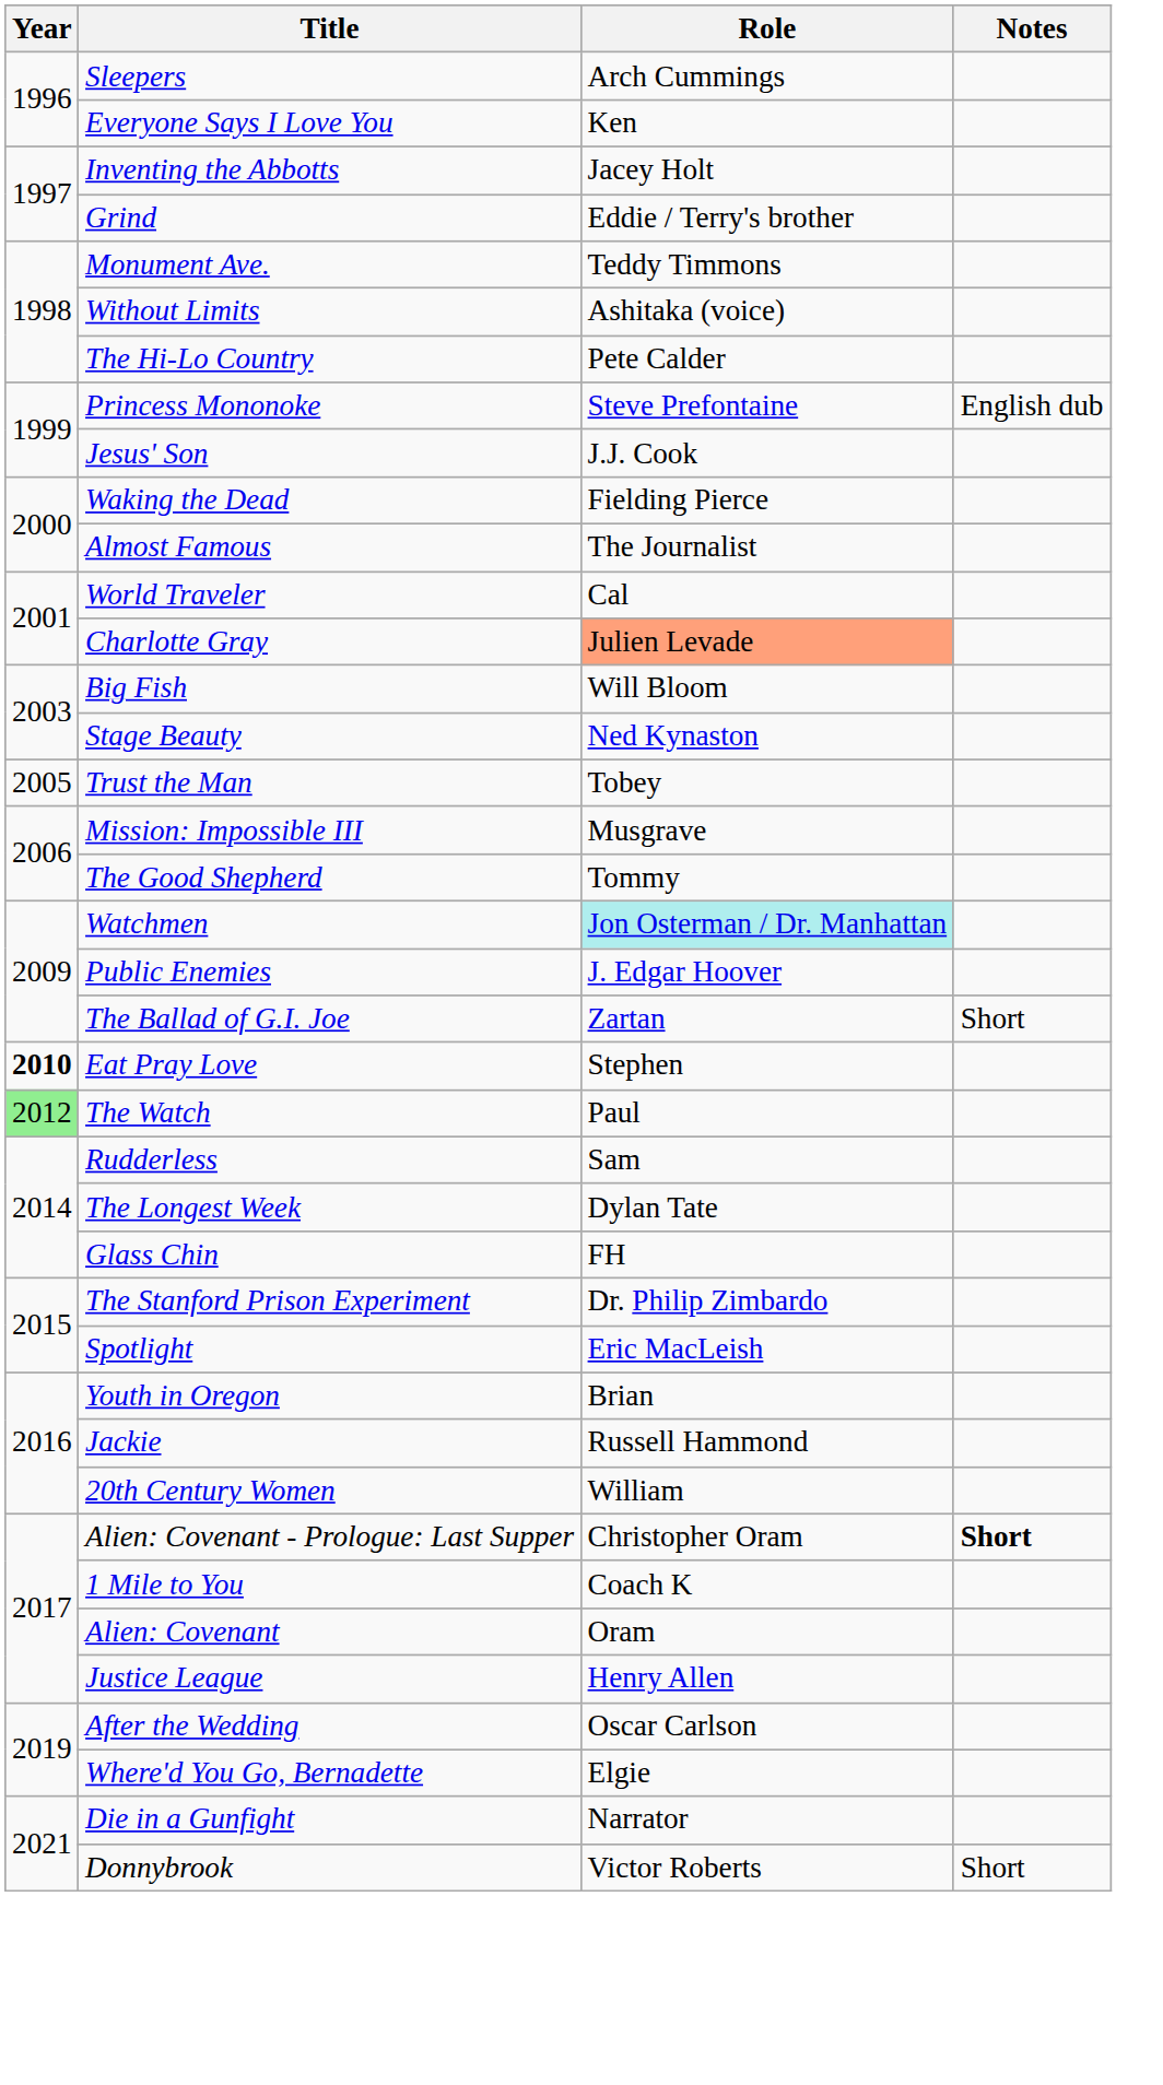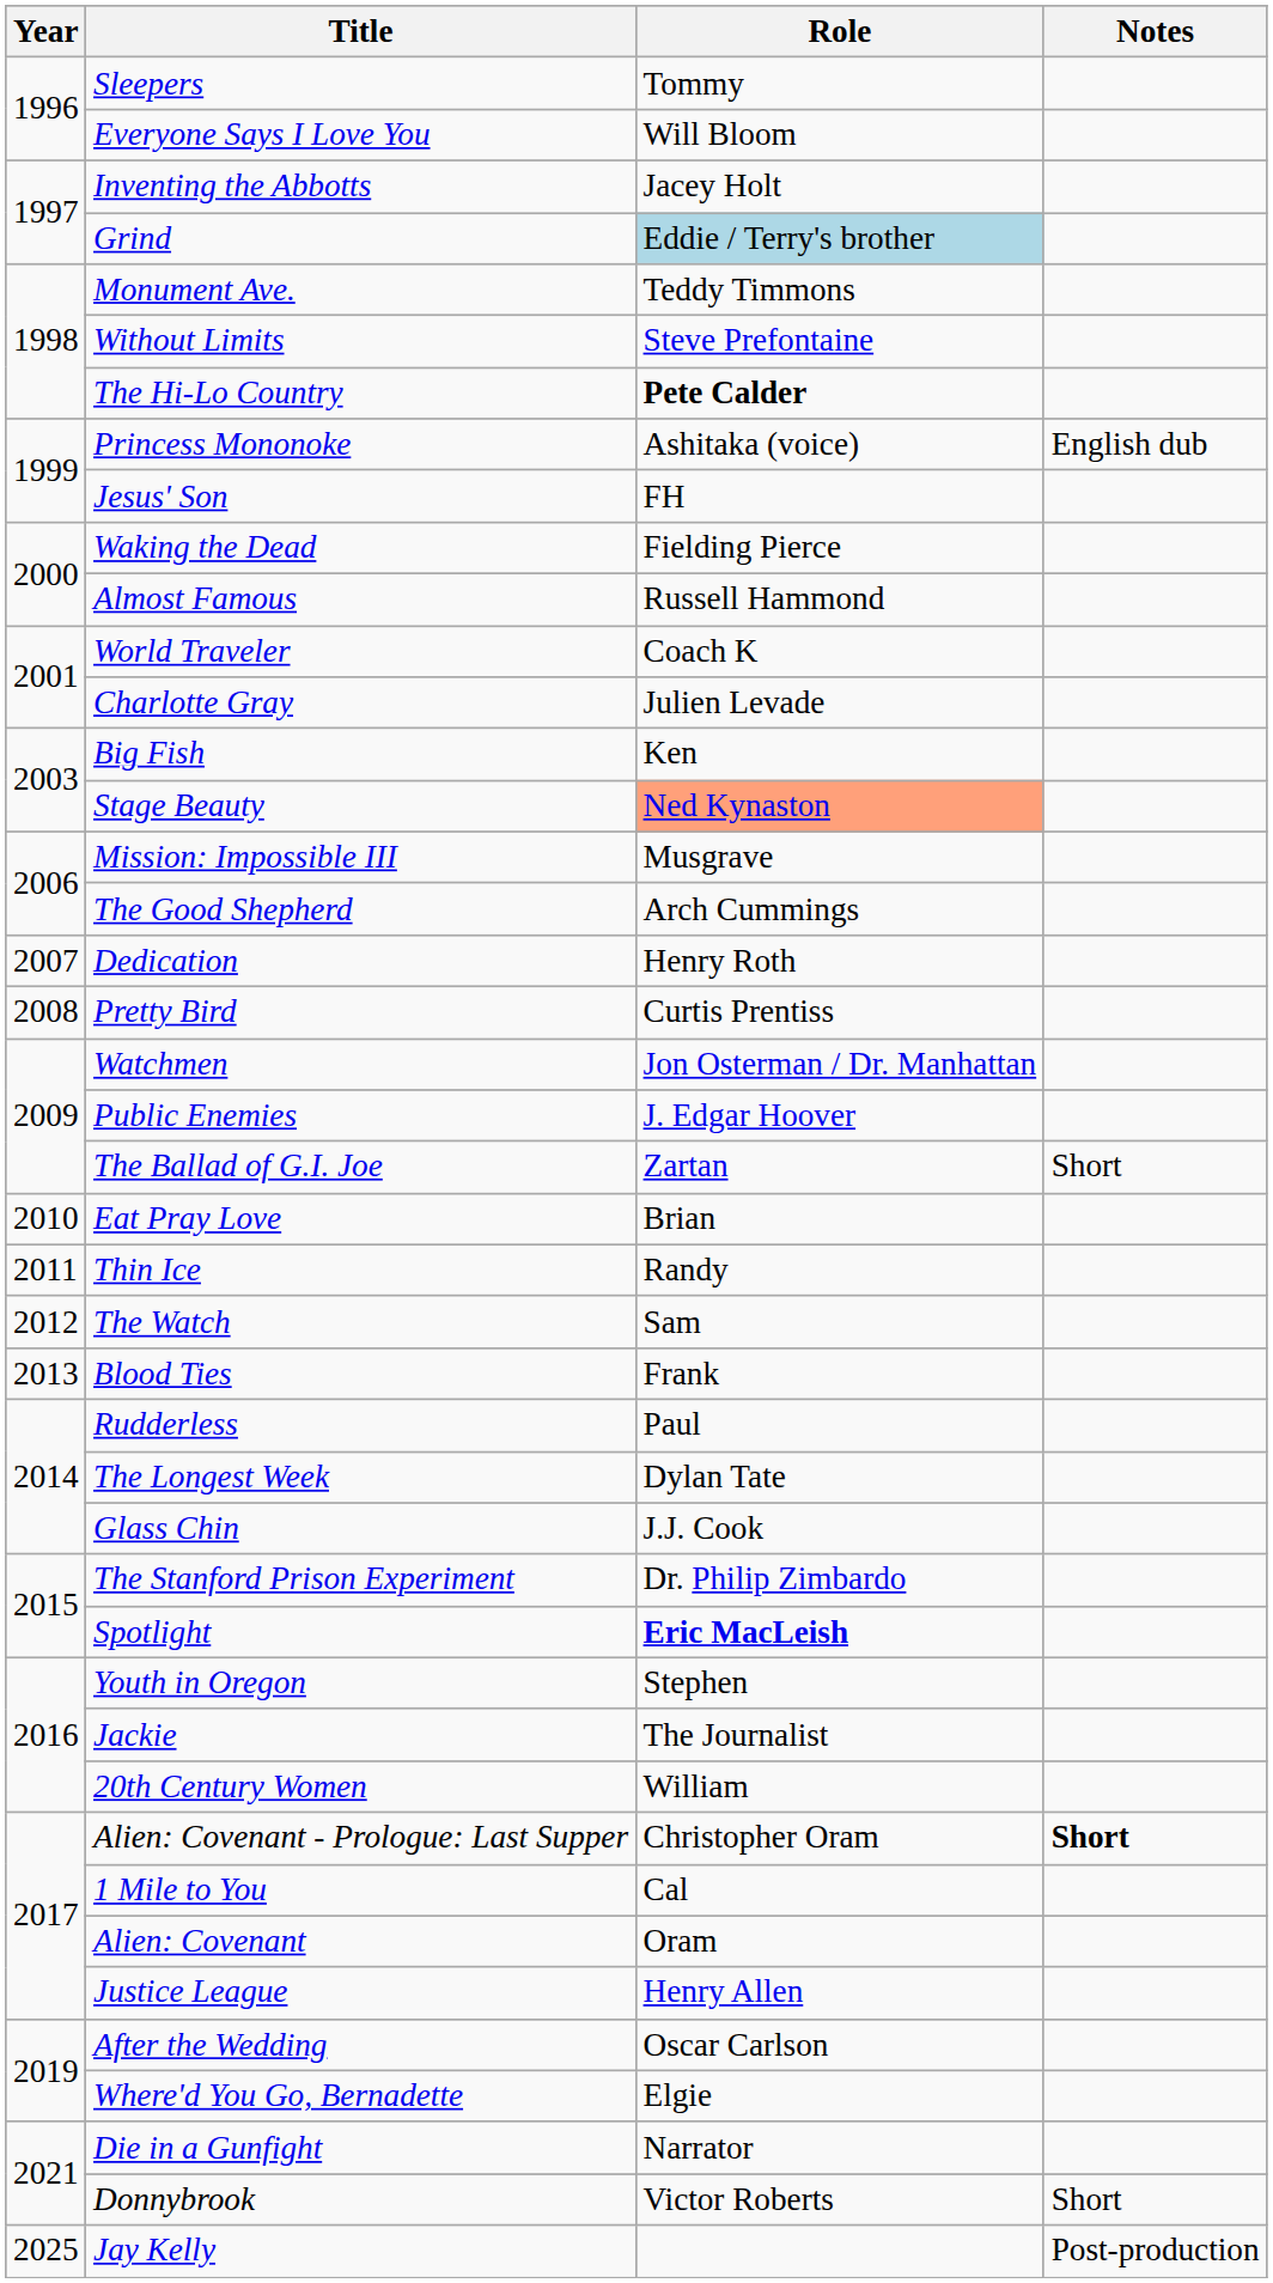Sleepers | Role: Arch Cummings -> Tommy
Everyone Says I Love You | Role: Ken -> Will Bloom
Grind | Role: no background -> lightblue background
Without Limits | Role: Ashitaka (voice) -> Steve Prefontaine
The Hi-Lo Country | Role: normal -> bold
Princess Mononoke | Role: Steve Prefontaine -> Ashitaka (voice)
Jesus' Son | Role: J.J. Cook -> FH
Almost Famous | Role: The Journalist -> Russell Hammond
World Traveler | Role: Cal -> Coach K
Charlotte Gray | Role: lightsalmon background -> no background
Big Fish | Role: Will Bloom -> Ken
Stage Beauty | Role: no background -> lightsalmon background
- row: 2005 | Trust the Man | Tobey
The Good Shepherd | Role: Tommy -> Arch Cummings
+ row: 2007 | Dedication | Henry Roth
+ row: 2008 | Pretty Bird | Curtis Prentiss
Watchmen | Role: paleturquoise background -> no background
Eat Pray Love | Year: bold -> normal
Eat Pray Love | Role: Stephen -> Brian
+ row: 2011 | Thin Ice | Randy
The Watch | Year: lightgreen background -> no background
The Watch | Role: Paul -> Sam
+ row: 2013 | Blood Ties | Frank
Rudderless | Role: Sam -> Paul
Glass Chin | Role: FH -> J.J. Cook
Spotlight | Role: normal -> bold
Youth in Oregon | Role: Brian -> Stephen
Jackie | Role: Russell Hammond -> The Journalist
1 Mile to You | Role: Coach K -> Cal
+ row: 2025 | Jay Kelly | Post-production
